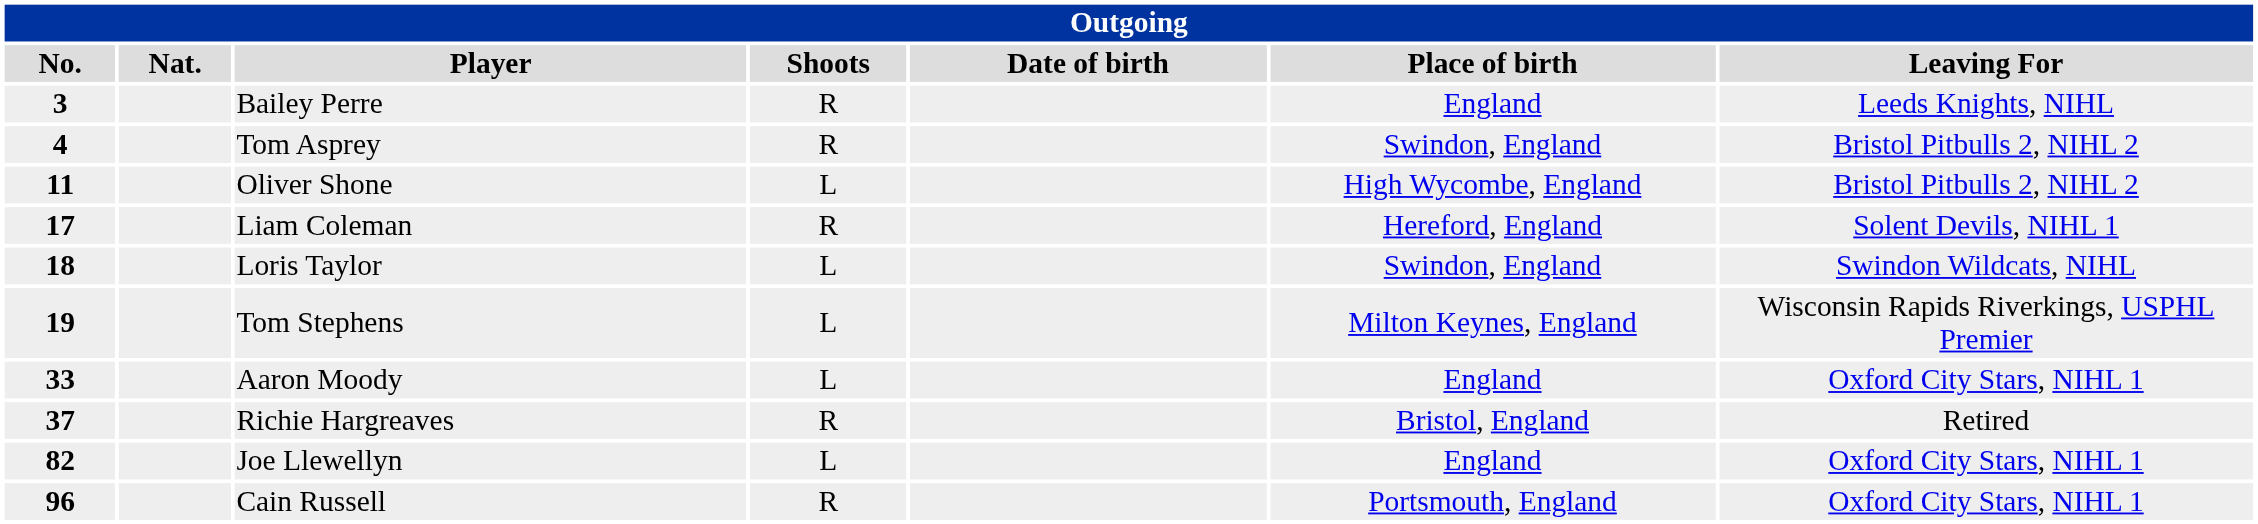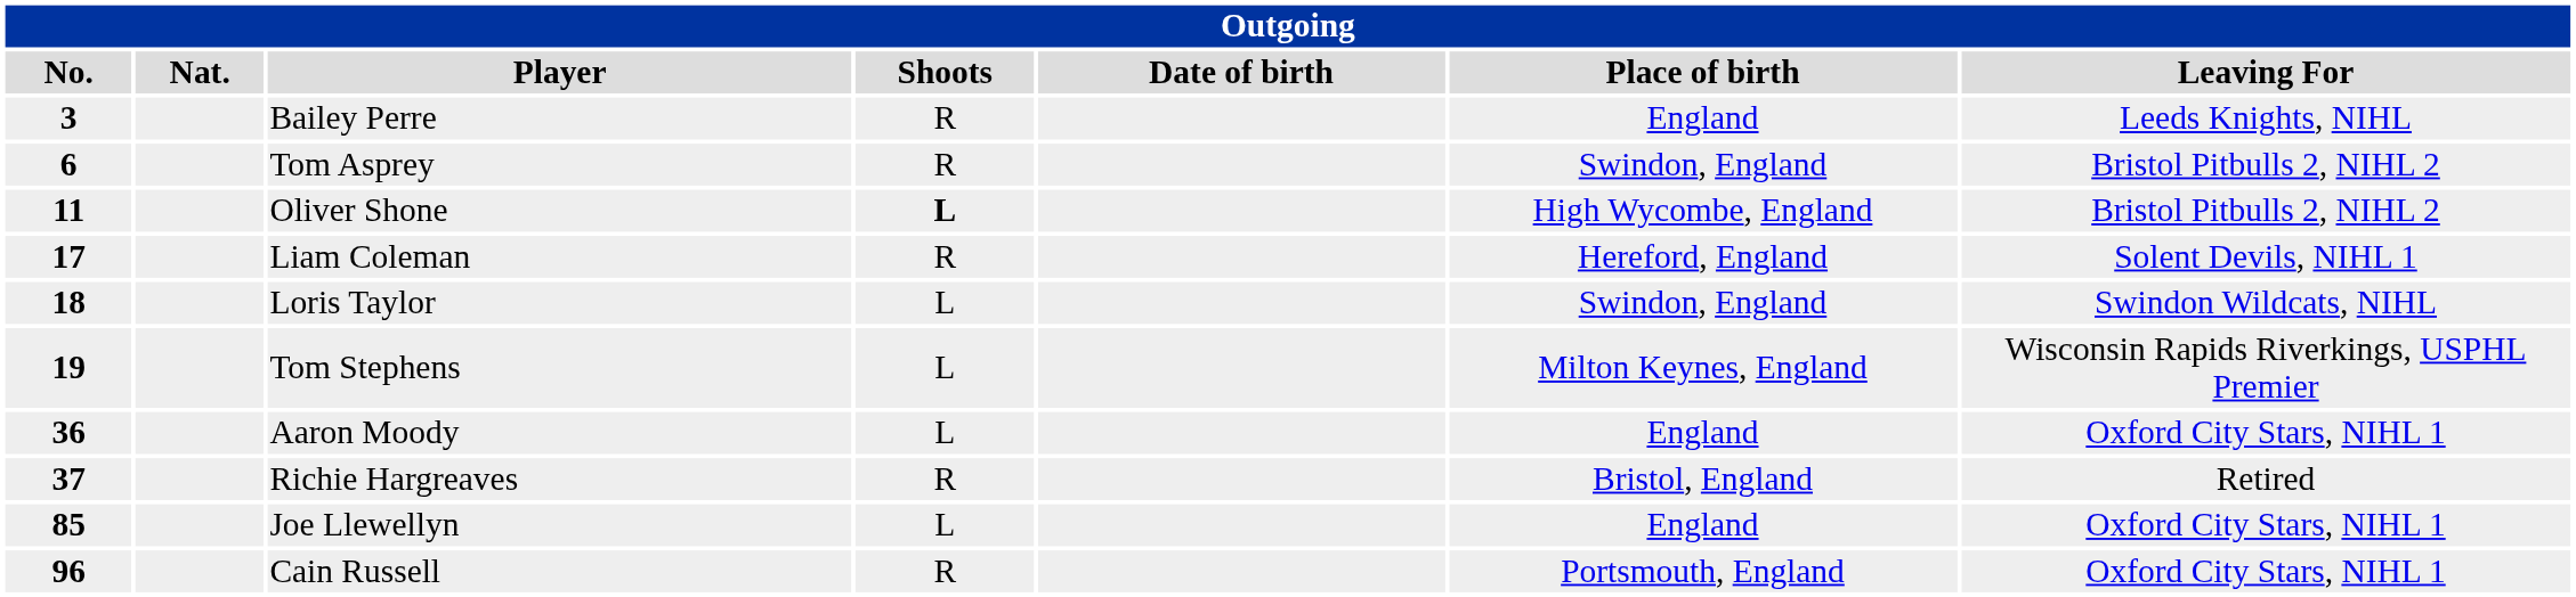Tom Asprey | No.: 4 -> 6
Oliver Shone | Shoots: normal -> bold
Aaron Moody | No.: 33 -> 36
Joe Llewellyn | No.: 82 -> 85
